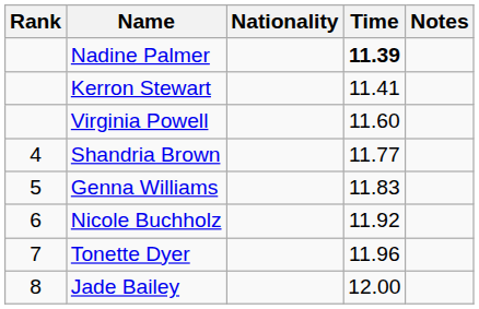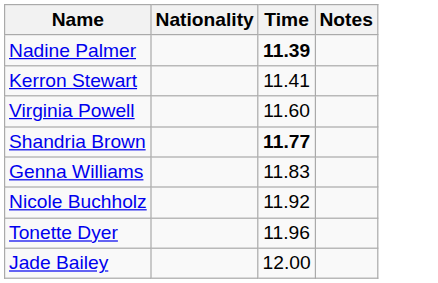- column: Rank | 4 | 5 | 6 | 7 | 8
Shandria Brown | Time: normal -> bold
